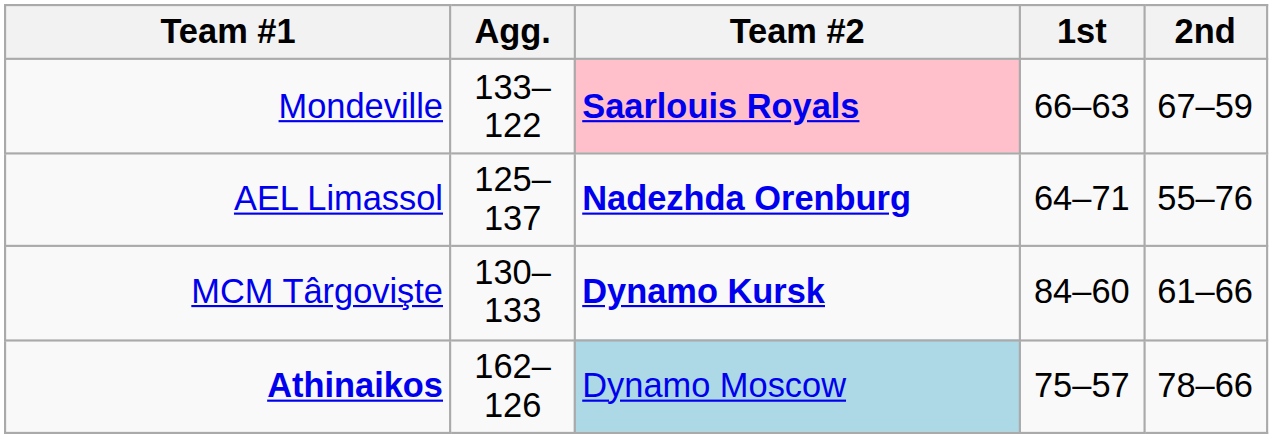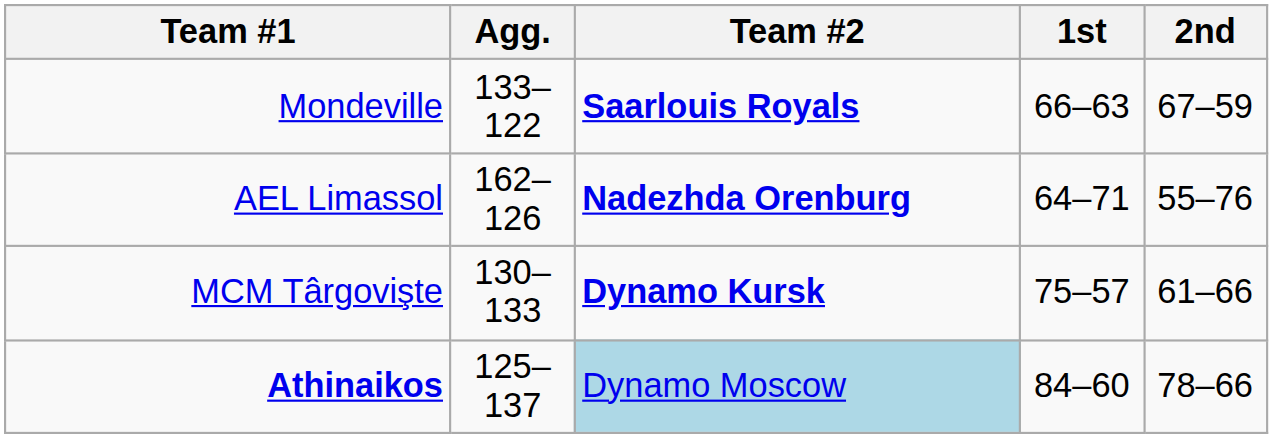Mondeville | Team #2: pink background -> no background
AEL Limassol | Agg.: 125–137 -> 162–126
MCM Târgovişte | 1st: 84–60 -> 75–57
Athinaikos | Agg.: 162–126 -> 125–137
Athinaikos | 1st: 75–57 -> 84–60
